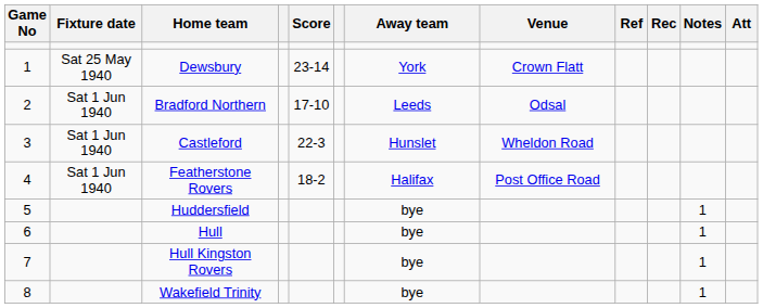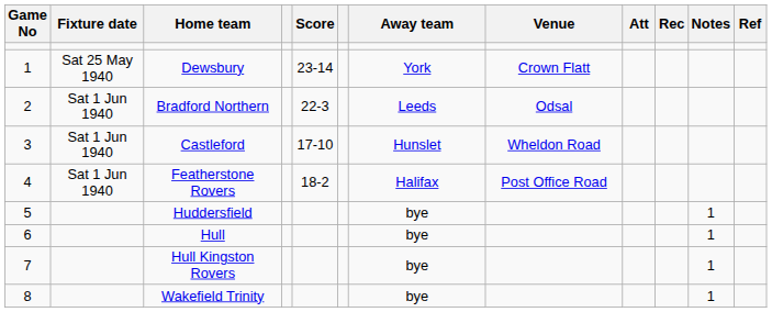columns swapped: Att <-> Ref
Bradford Northern | Score: 17-10 -> 22-3
Castleford | Score: 22-3 -> 17-10
